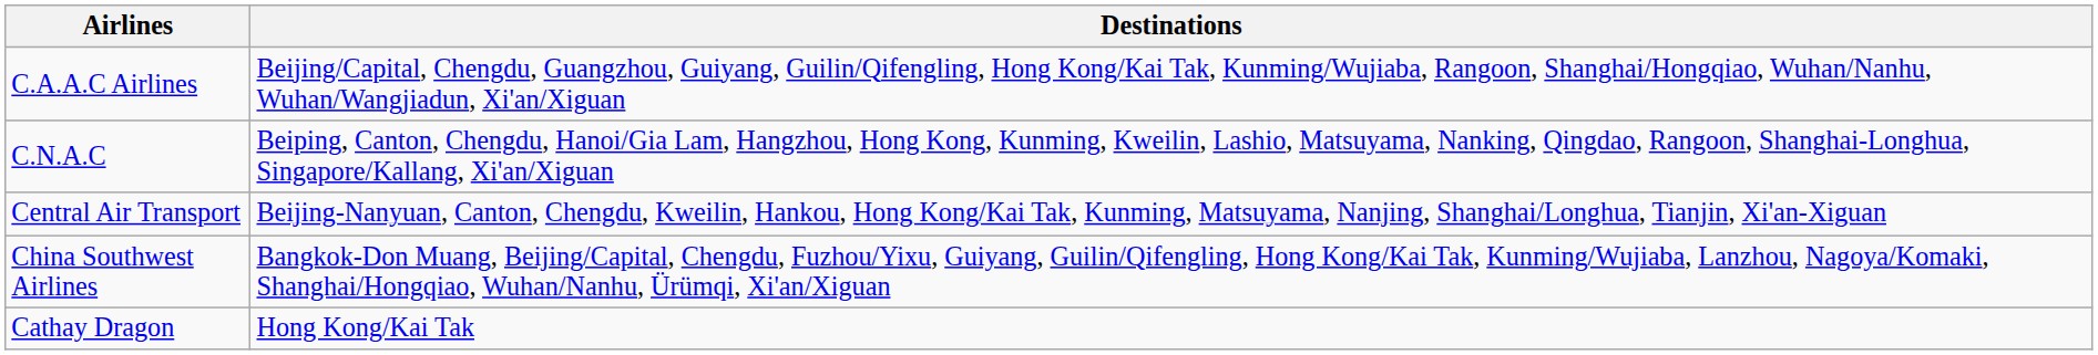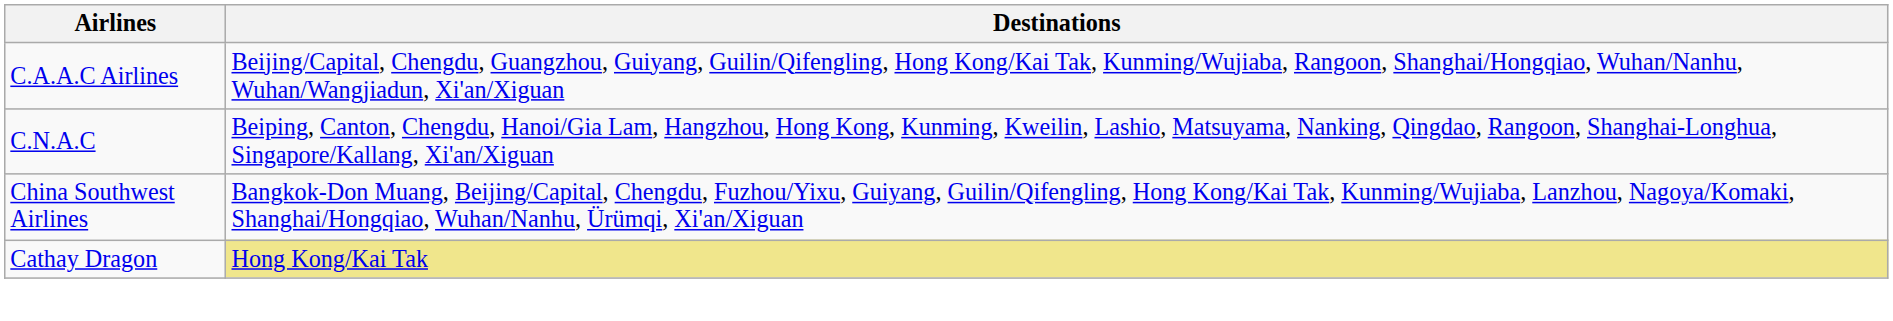- row: Central Air Transport | Beijing-Nanyuan, Canton, Chengdu, Kweilin, Hankou, Hong Kong/Kai Tak, Kunming, Matsuyama, Nanjing, Shanghai/Longhua, Tianjin, Xi'an-Xiguan
Cathay Dragon | Destinations: no background -> khaki background
